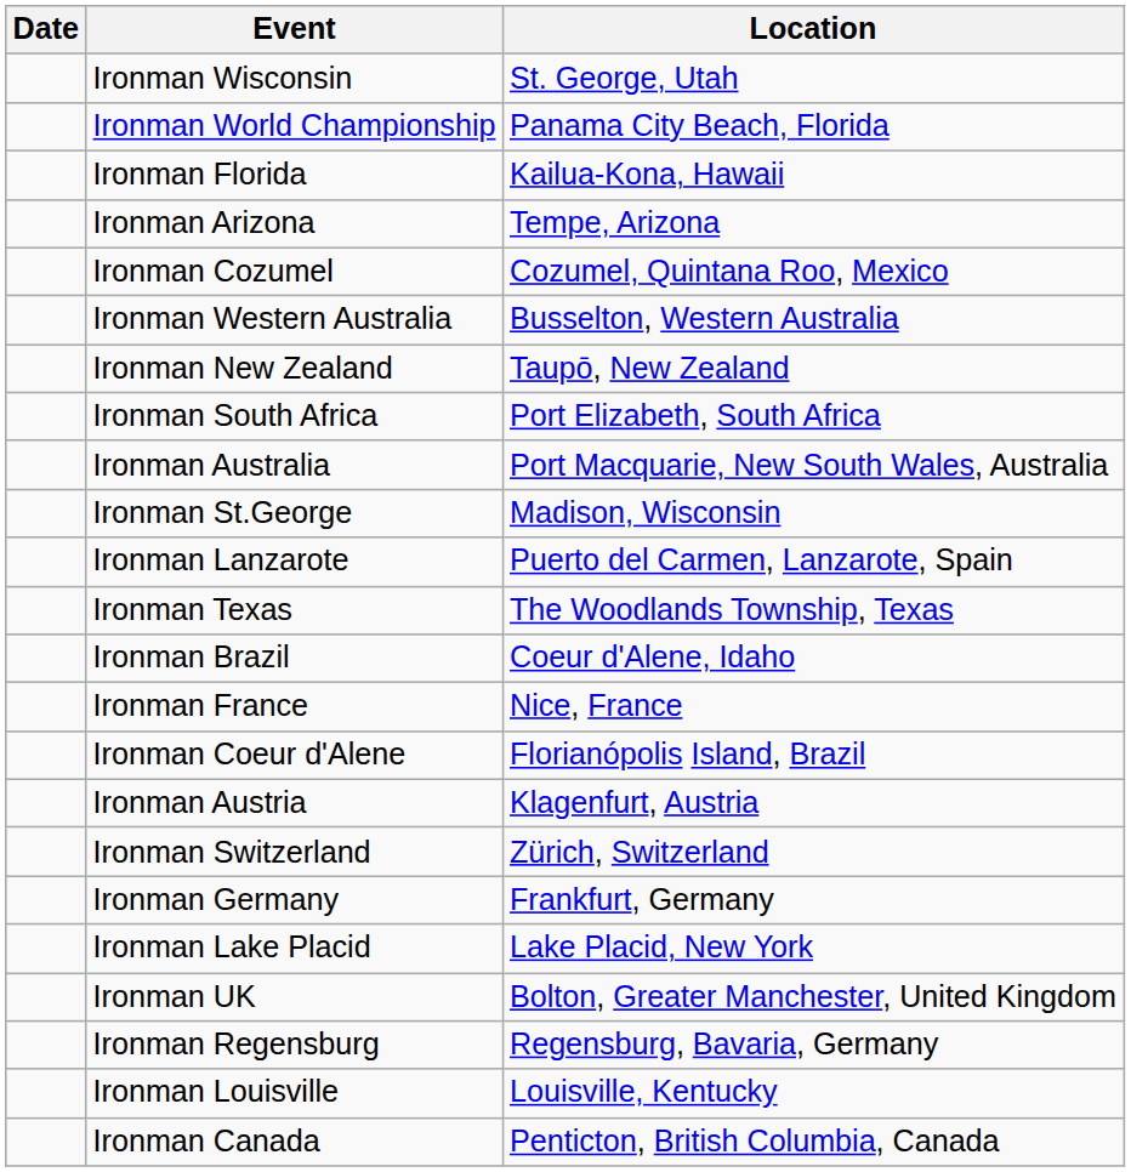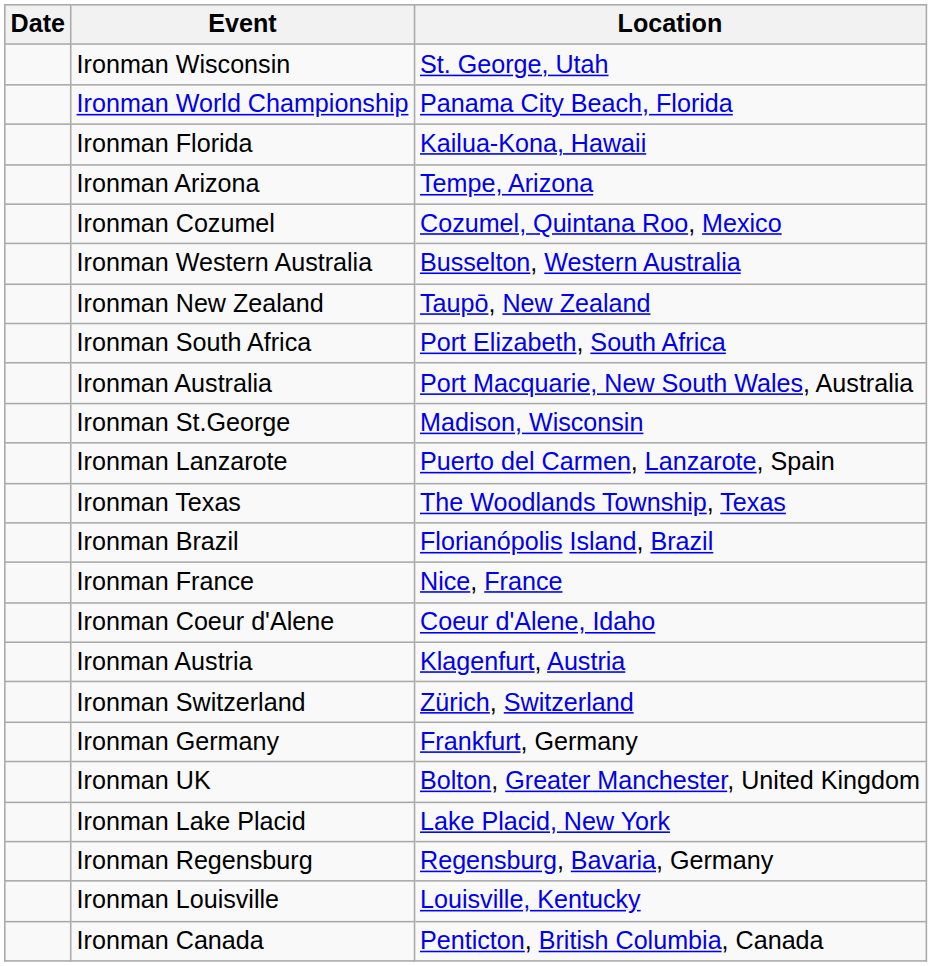Ironman Brazil | Location: Coeur d'Alene, Idaho -> Florianópolis Island, Brazil
Ironman Coeur d'Alene | Location: Florianópolis Island, Brazil -> Coeur d'Alene, Idaho
rows swapped: Ironman Lake Placid <-> Ironman UK
